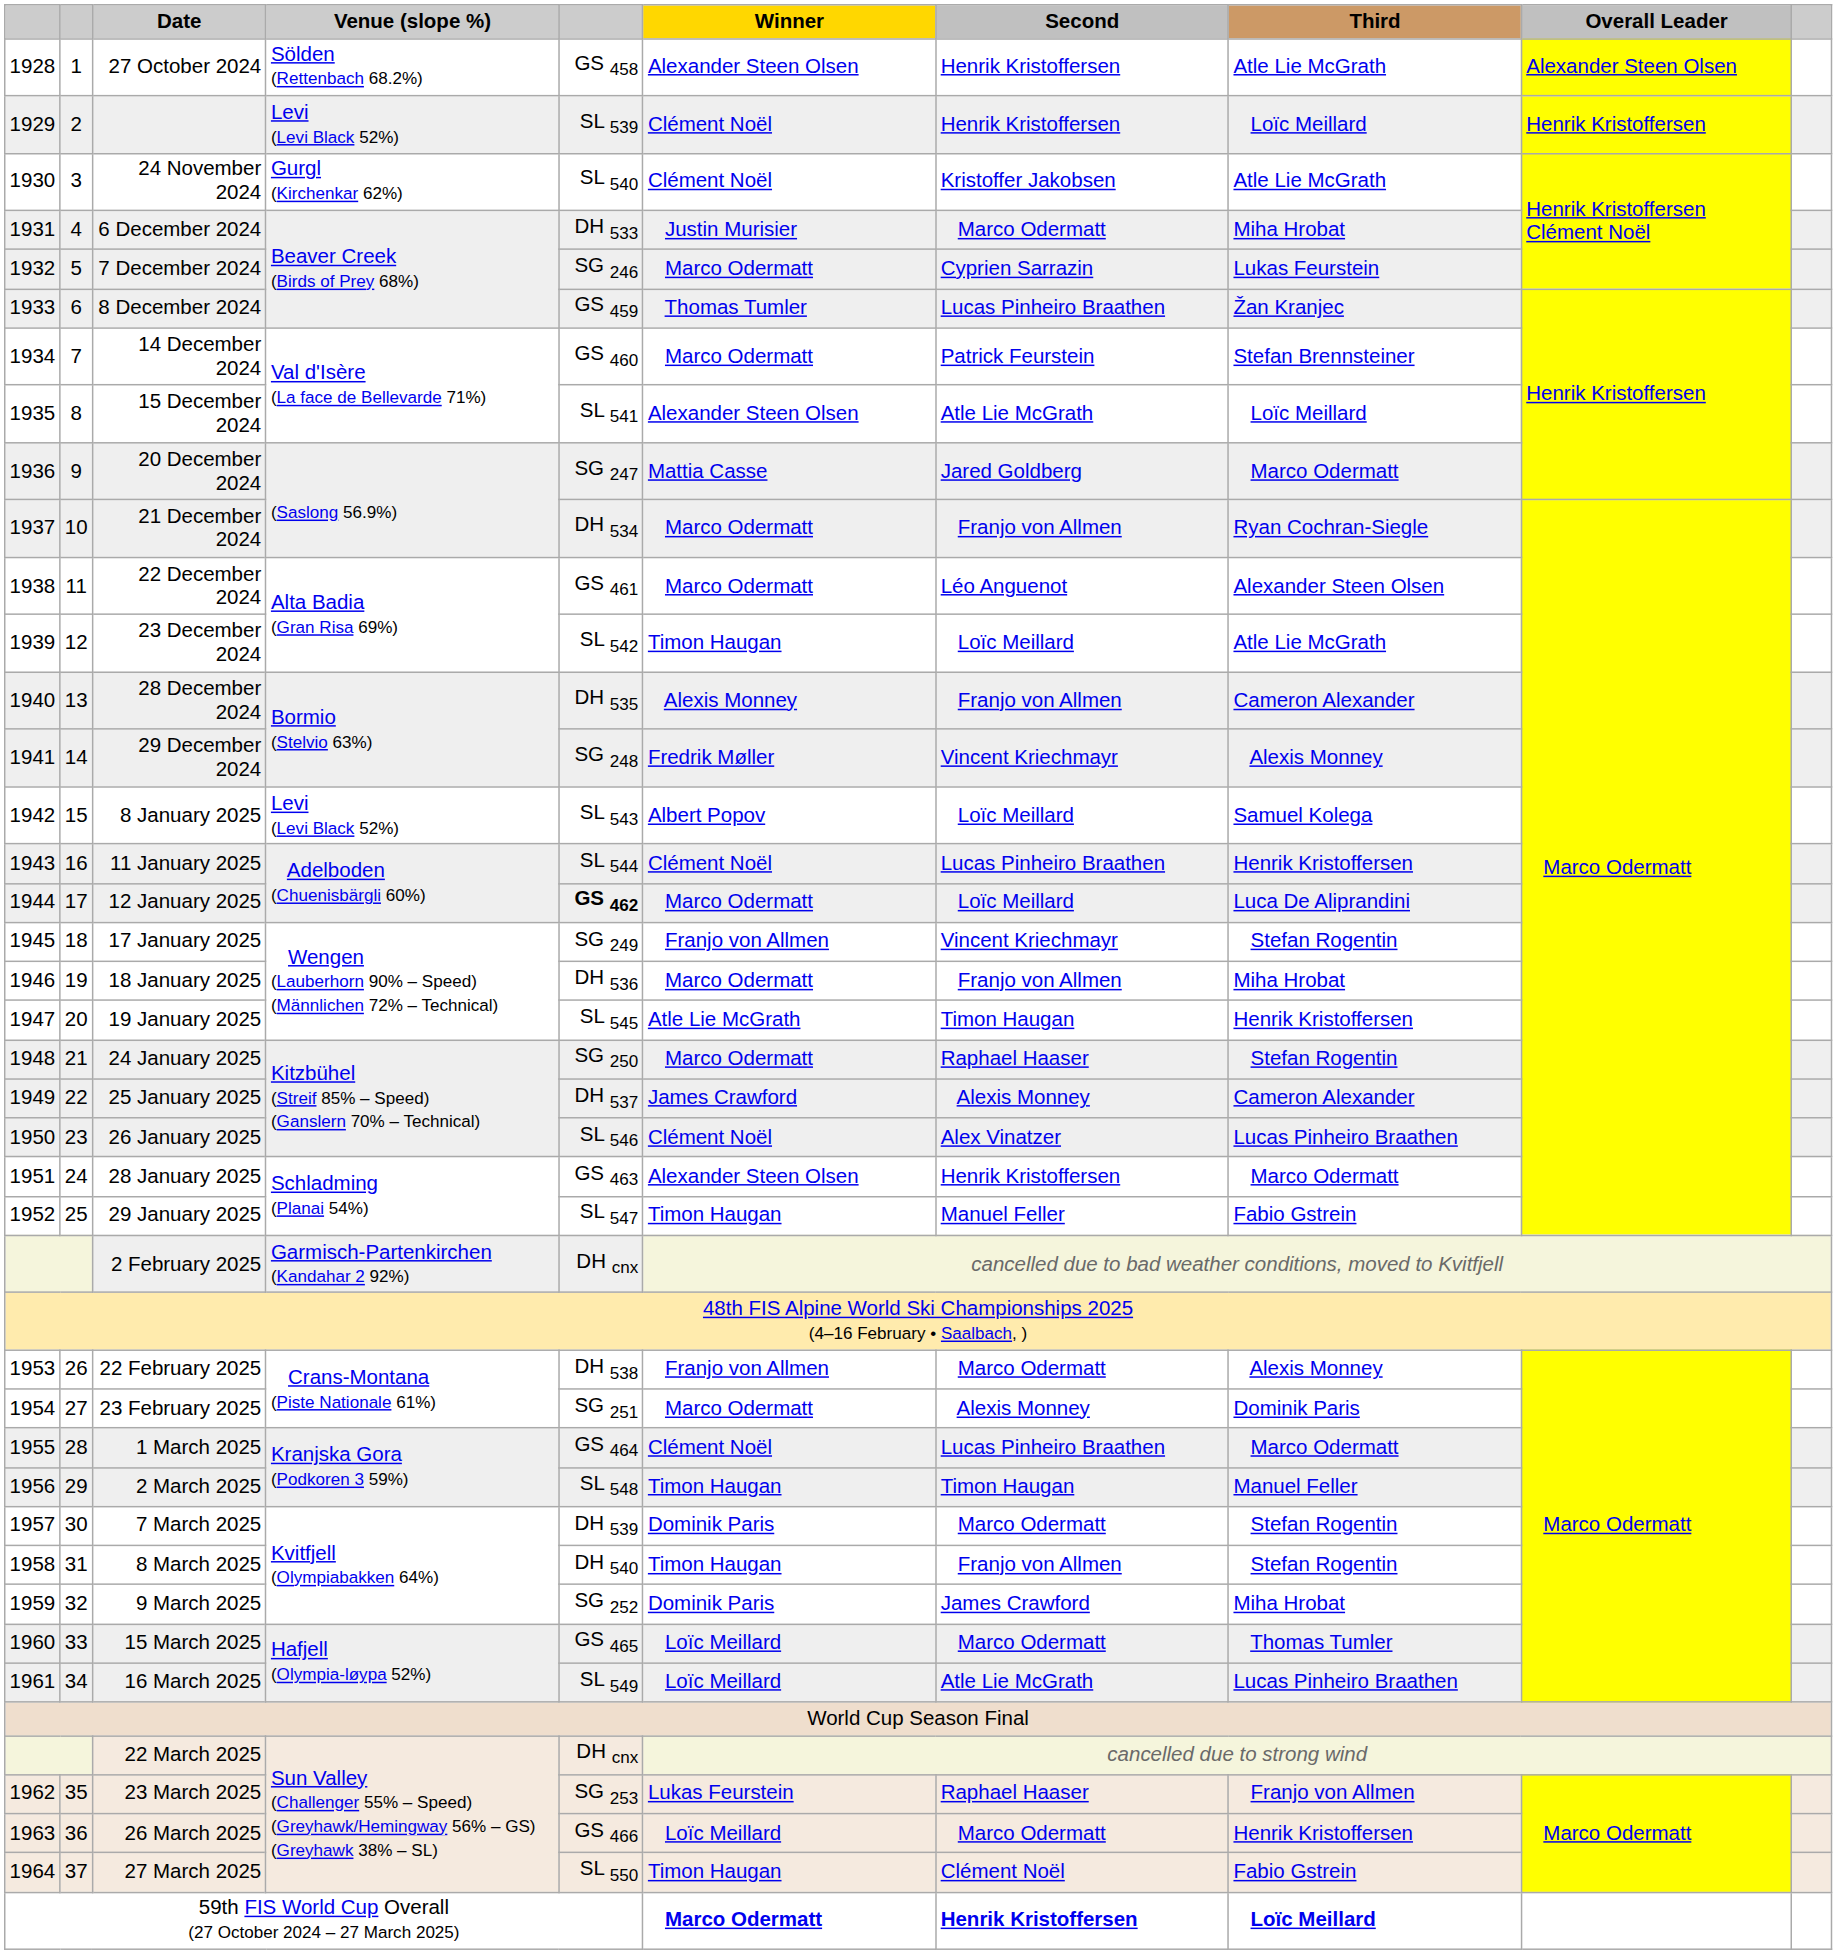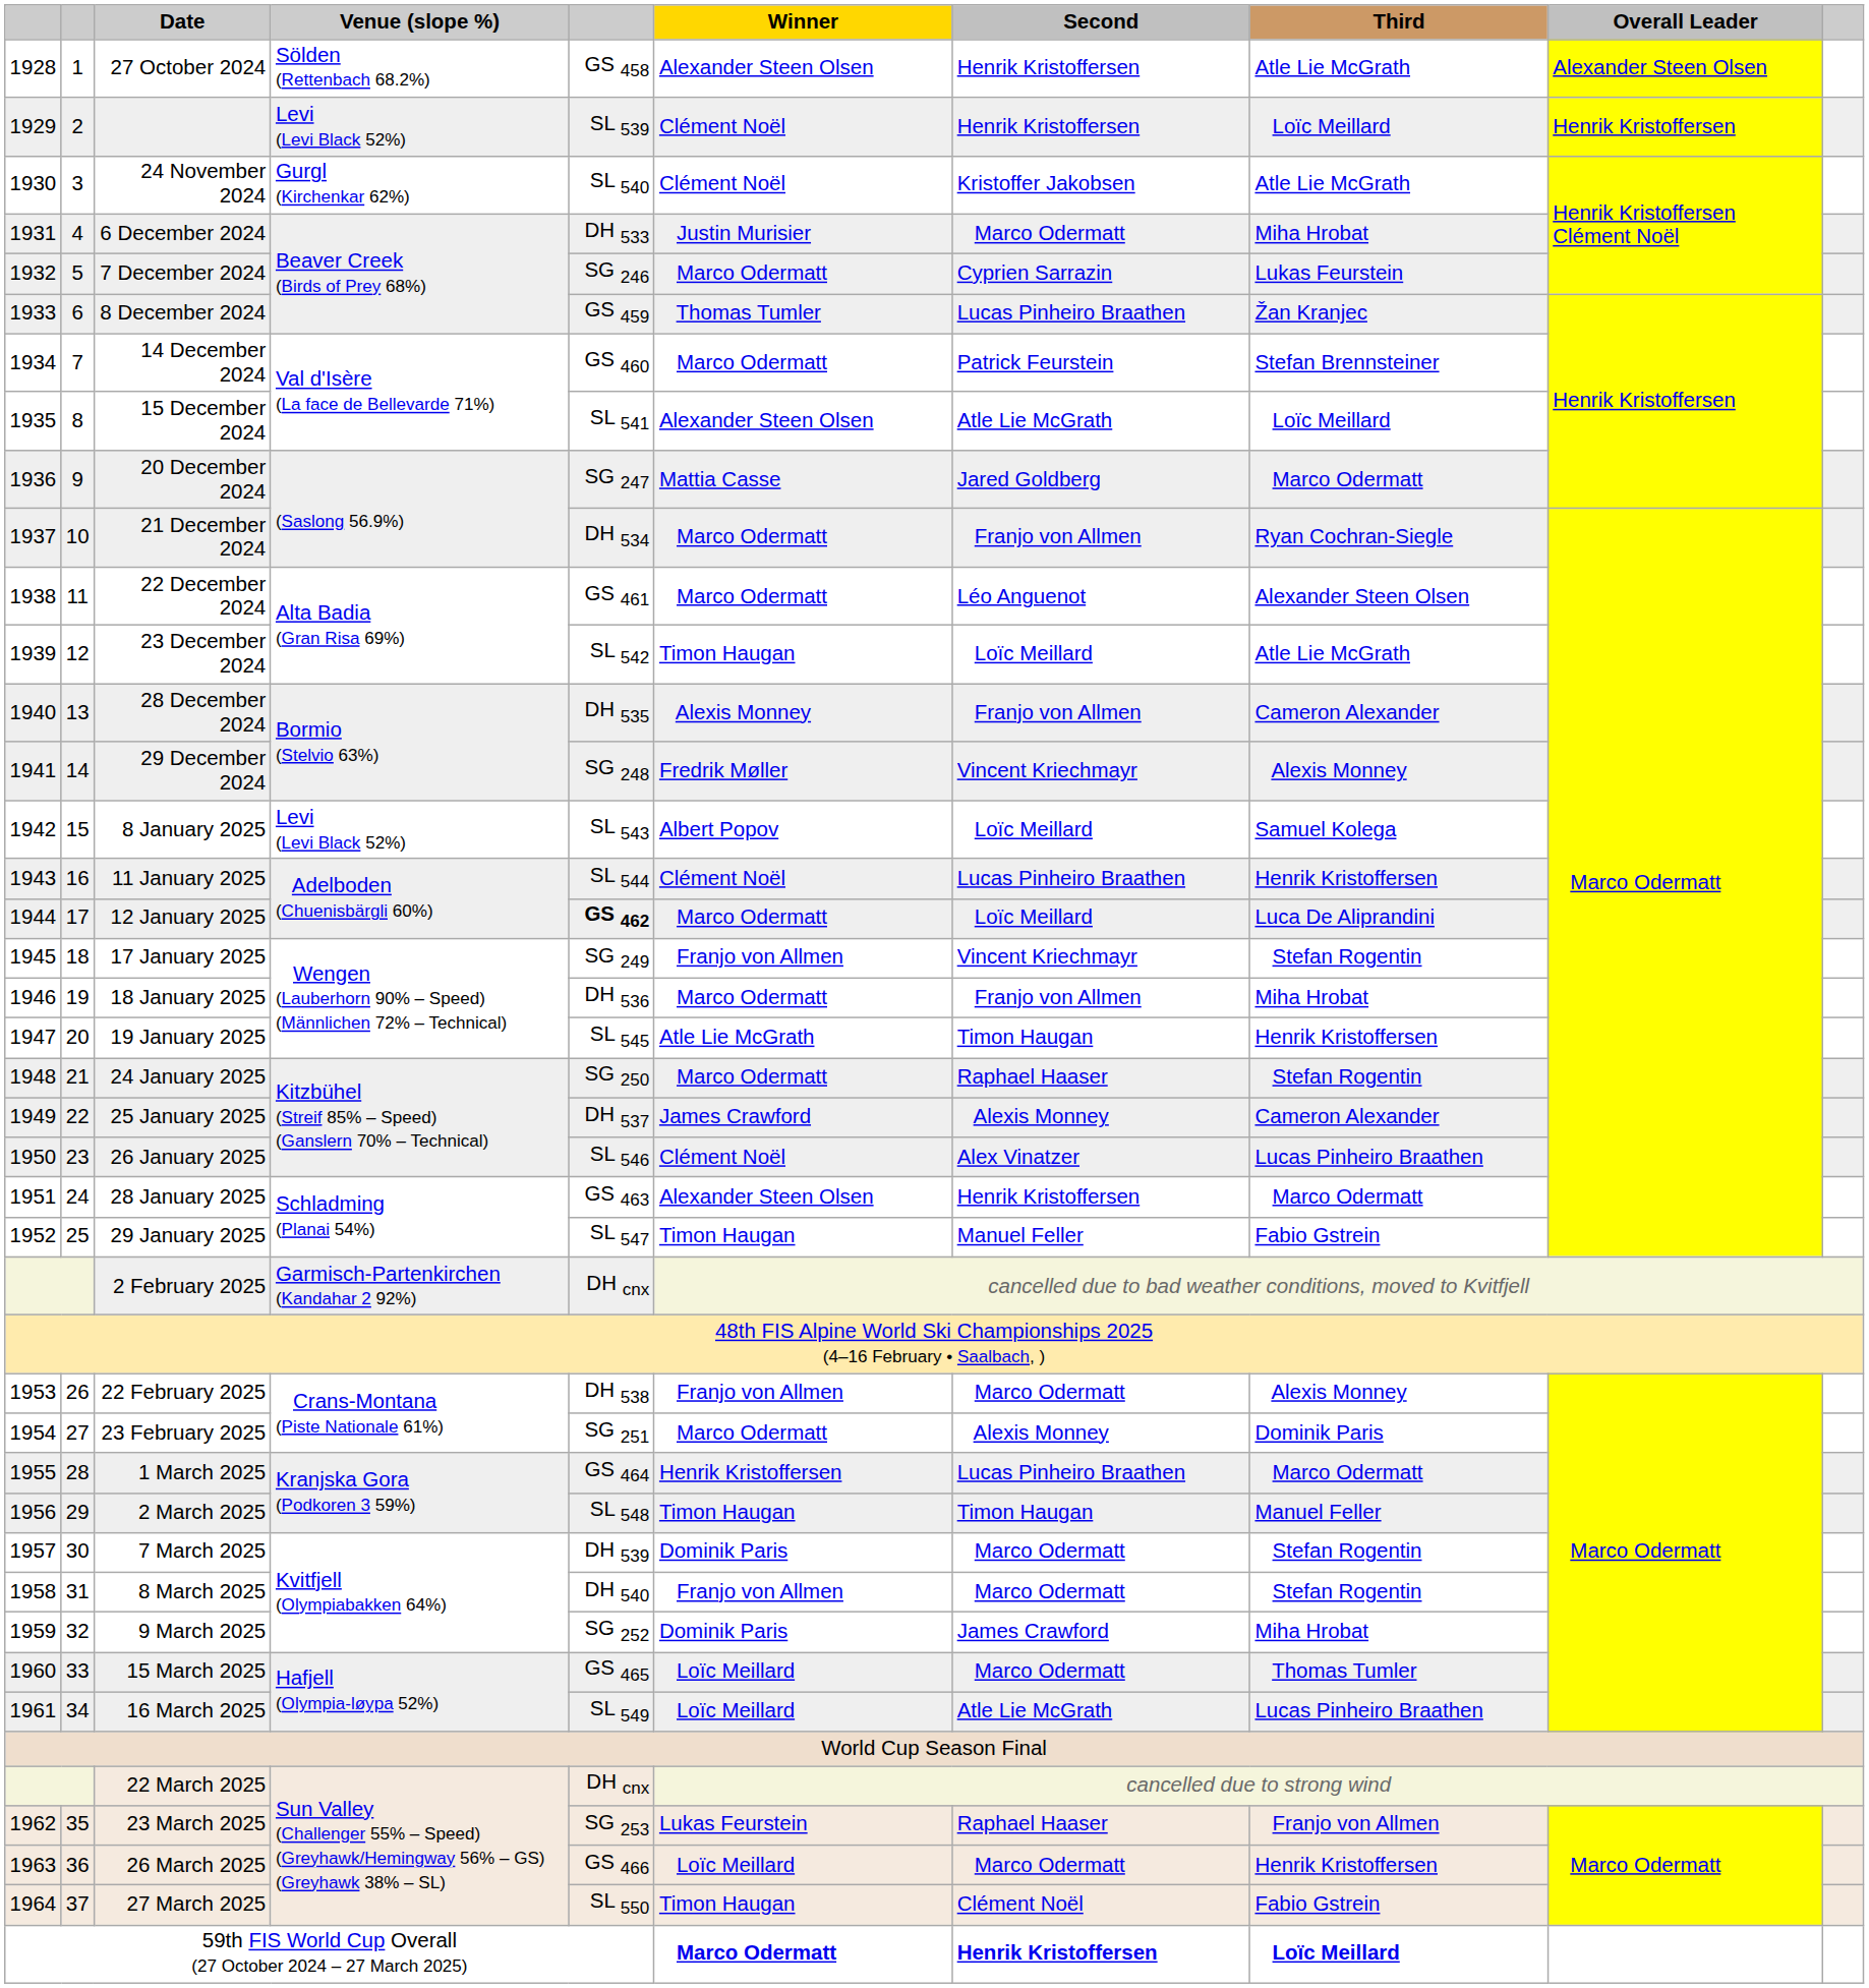1 March 2025 | Winner: Clément Noël -> Henrik Kristoffersen
8 March 2025 | Winner: Timon Haugan -> Franjo von Allmen
8 March 2025 | Second: Franjo von Allmen -> Marco Odermatt
